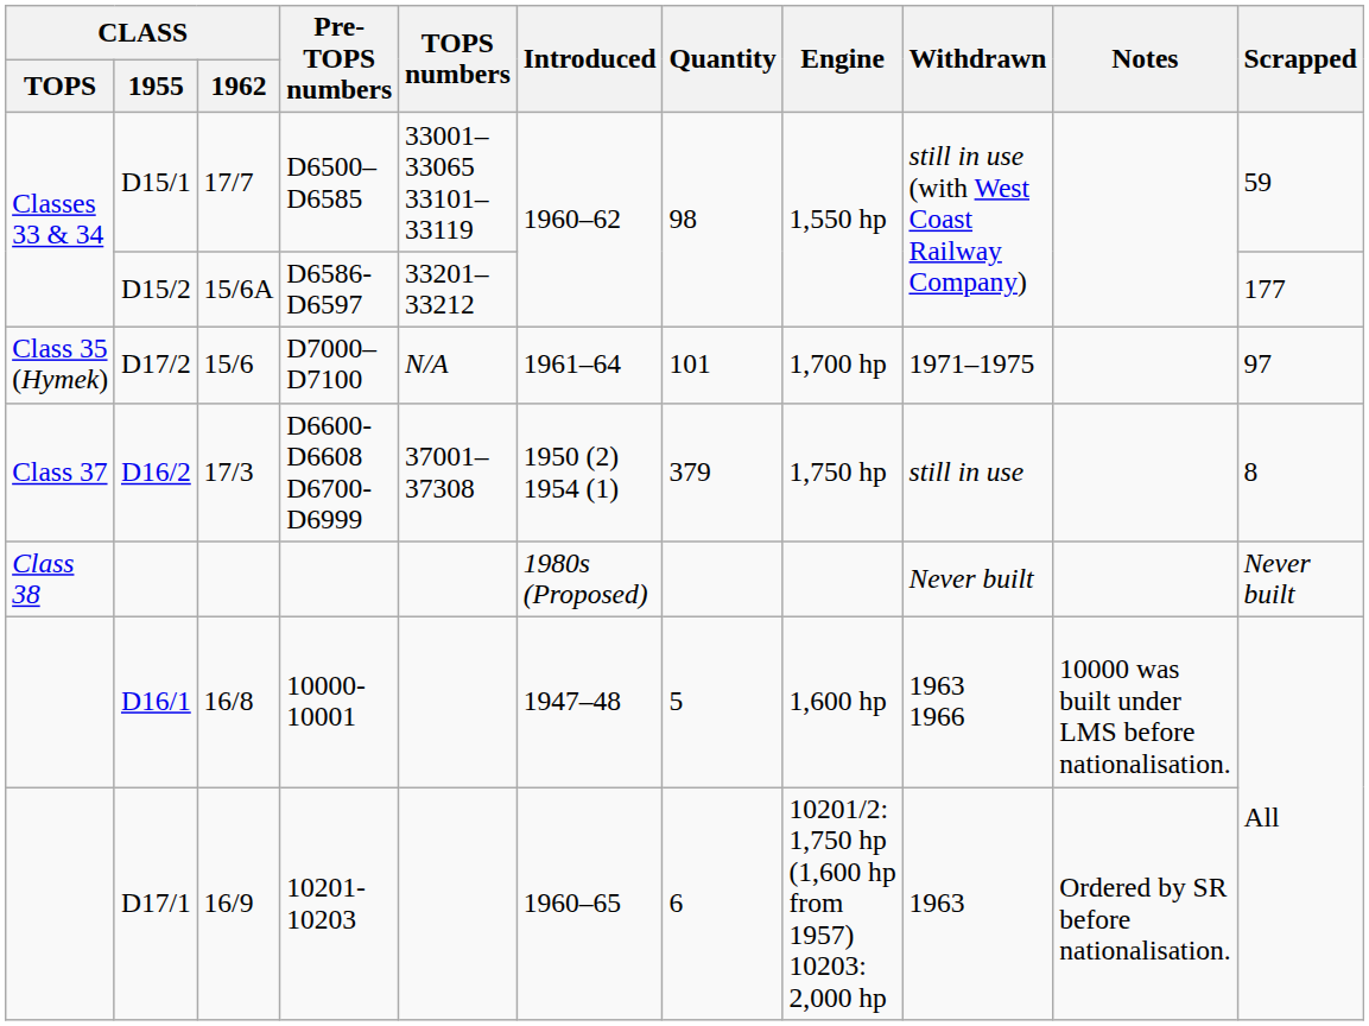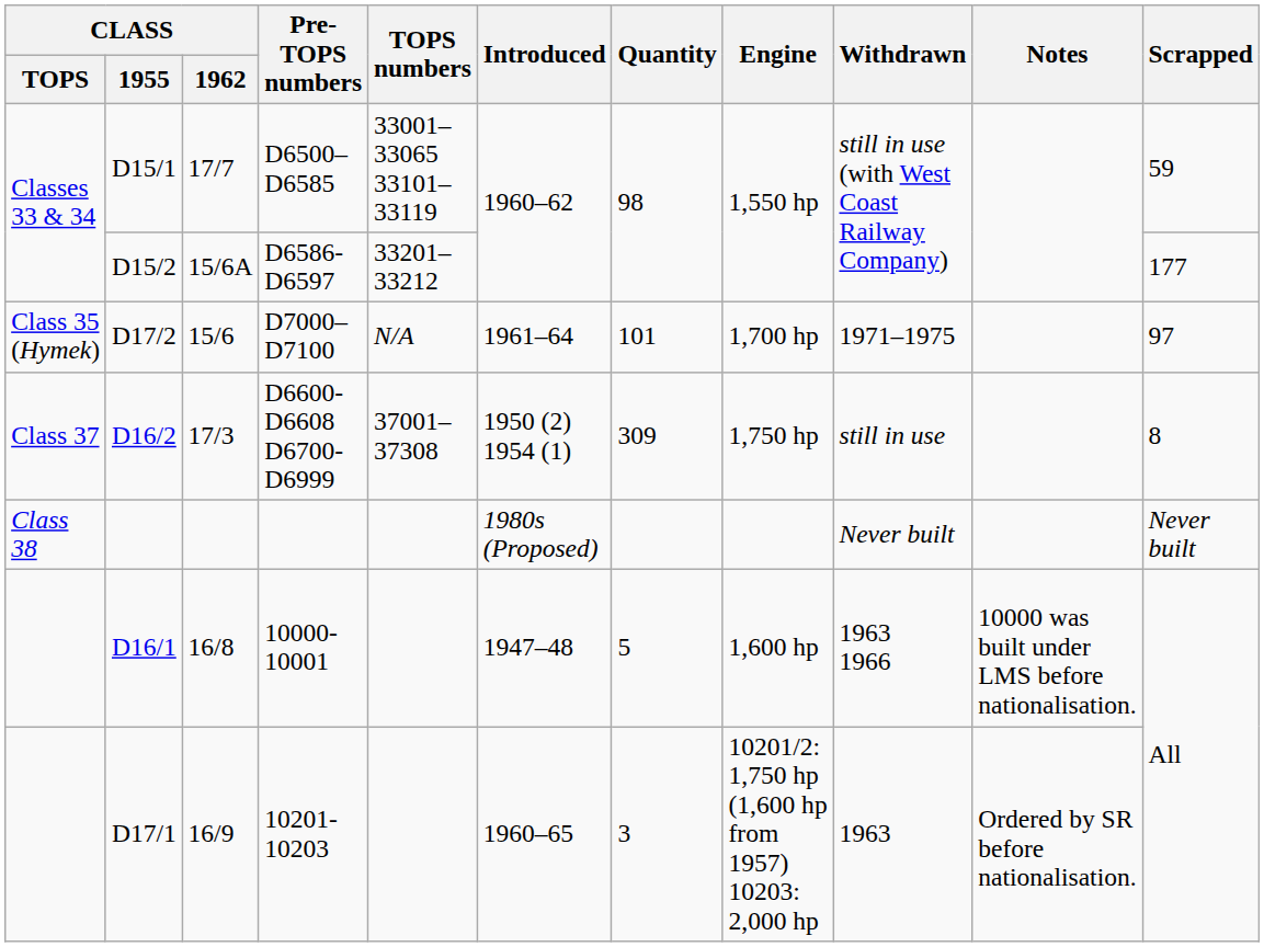D6600-D6608 D6700-D6999 | Quantity: 379 -> 309
10201-10203 | Quantity: 6 -> 3
